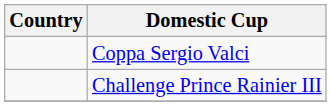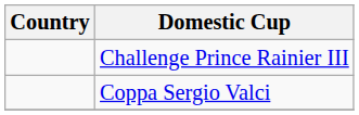rows swapped: Challenge Prince Rainier III <-> Coppa Sergio Valci
